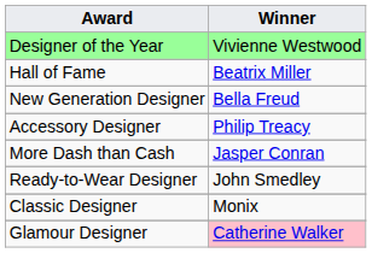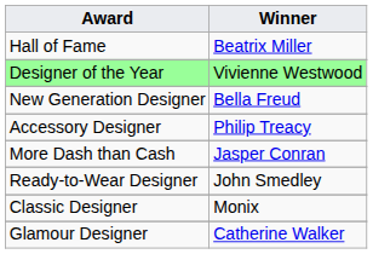rows swapped: Designer of the Year <-> Hall of Fame
Glamour Designer | Winner: pink background -> no background
